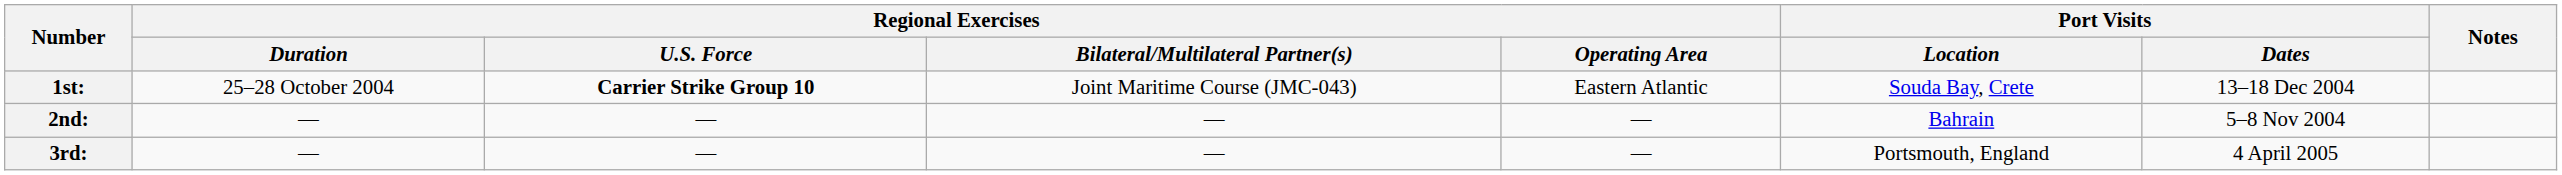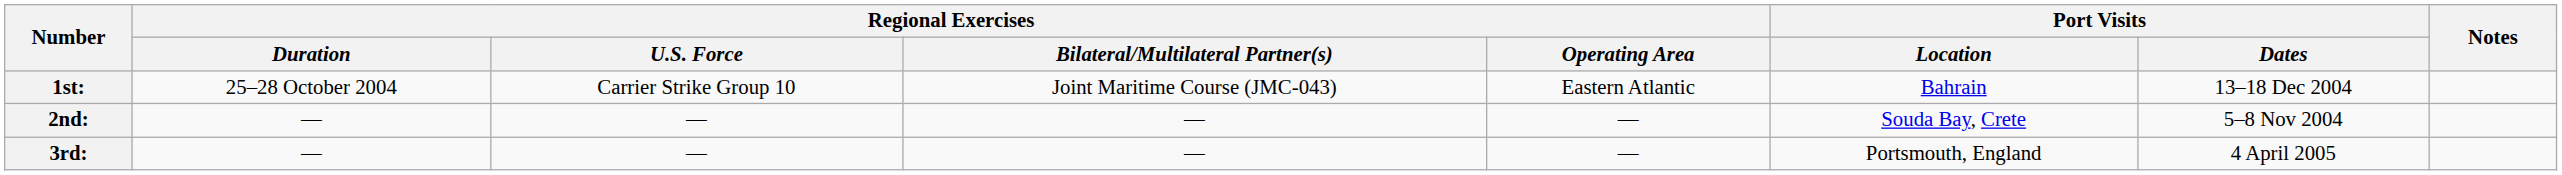1st: | Regional Exercises / U.S. Force: bold -> normal
1st: | Port Visits / Location: Souda Bay, Crete -> Bahrain
2nd: | Port Visits / Location: Bahrain -> Souda Bay, Crete
